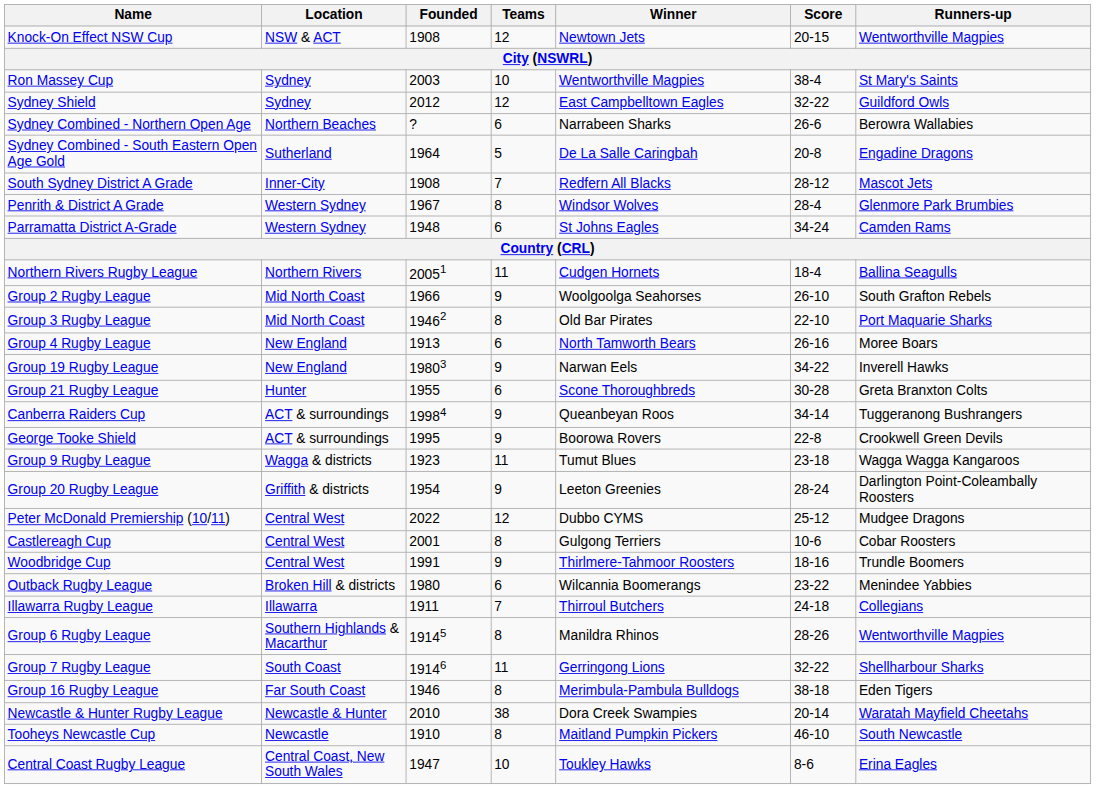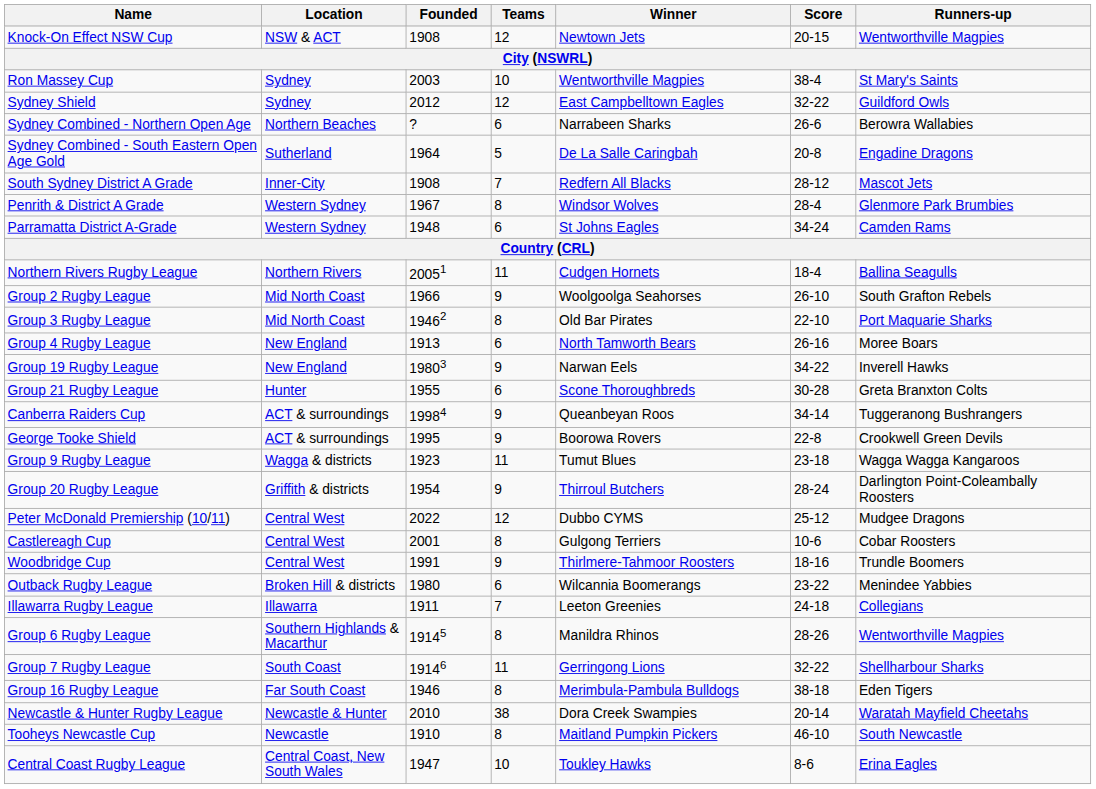Group 20 Rugby League | Winner: Leeton Greenies -> Thirroul Butchers
Illawarra Rugby League | Winner: Thirroul Butchers -> Leeton Greenies
